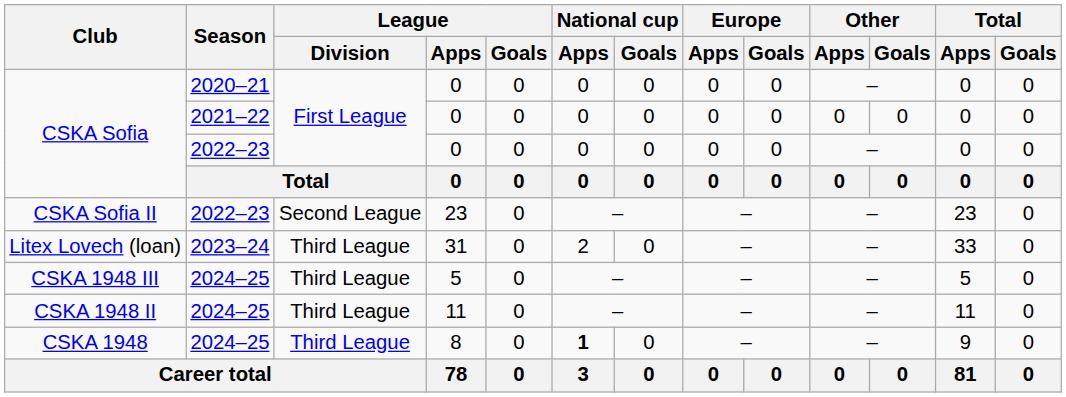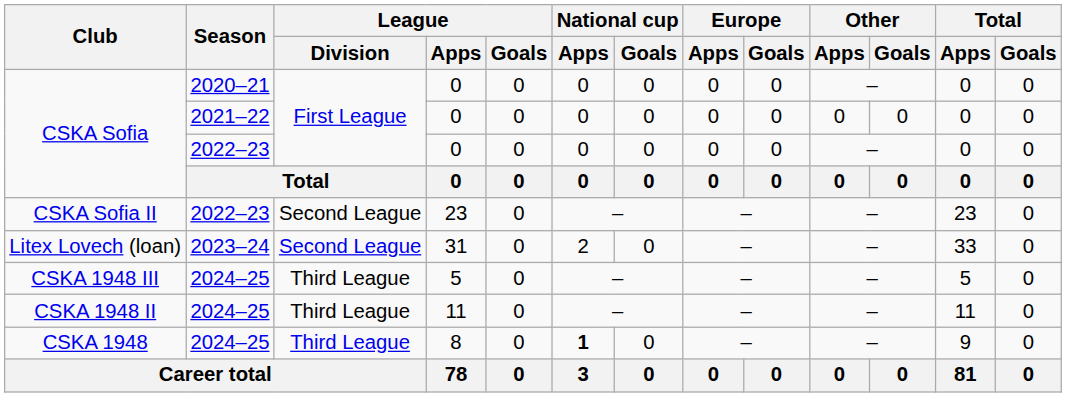Litex Lovech (loan) | League / Division: Third League -> Second League
